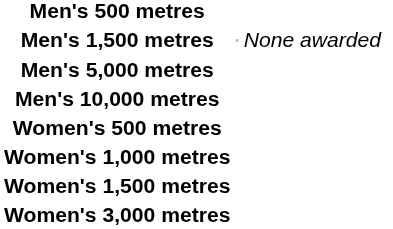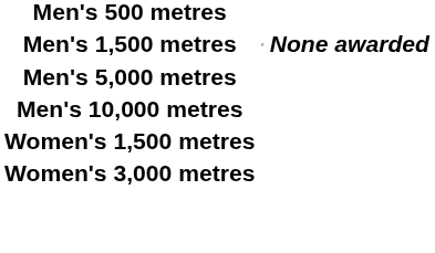Men's 1,500 metres | column 3: normal -> bold
- row: Women's 500 metres
- row: Women's 1,000 metres
